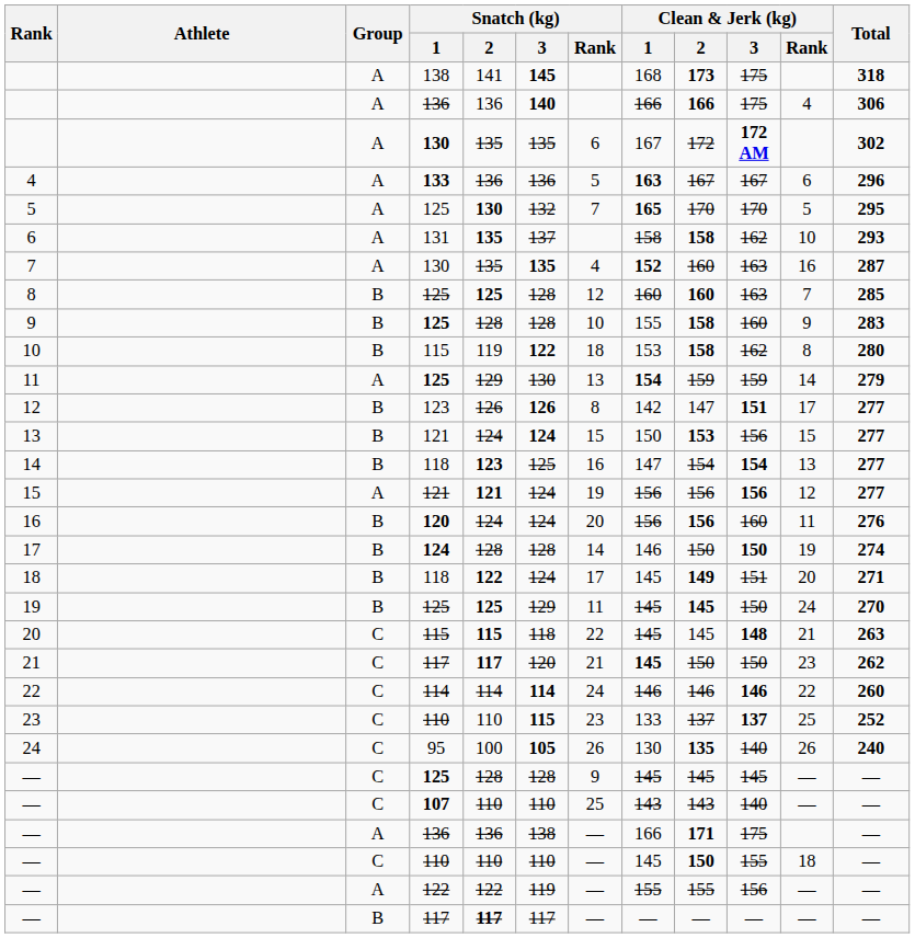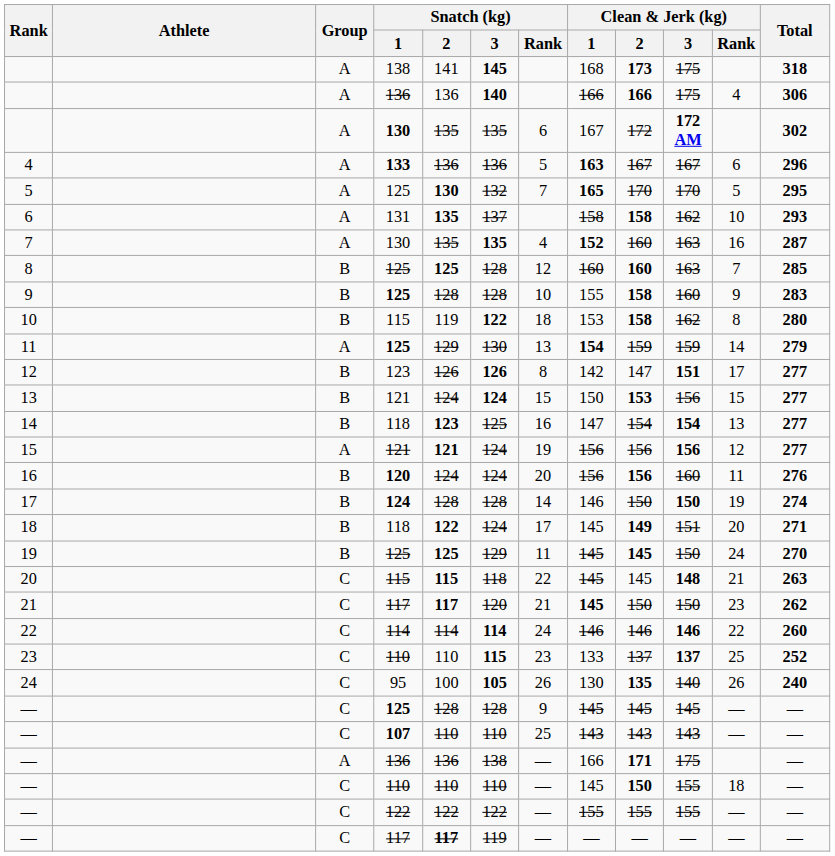— / 107 | Clean & Jerk (kg) / 3: 140 -> 143
— / 122 | Group: A -> C
— / 122 | Snatch (kg) / 3: 119 -> 122
— / 122 | Clean & Jerk (kg) / 3: 156 -> 155
— / 117 | Group: B -> C
— / 117 | Snatch (kg) / 3: 117 -> 119
